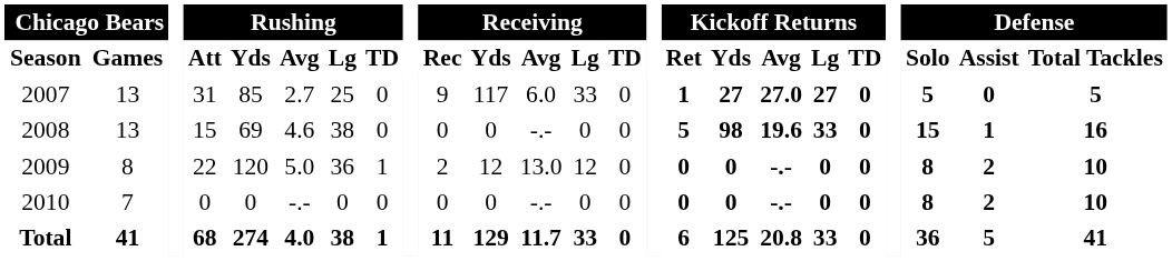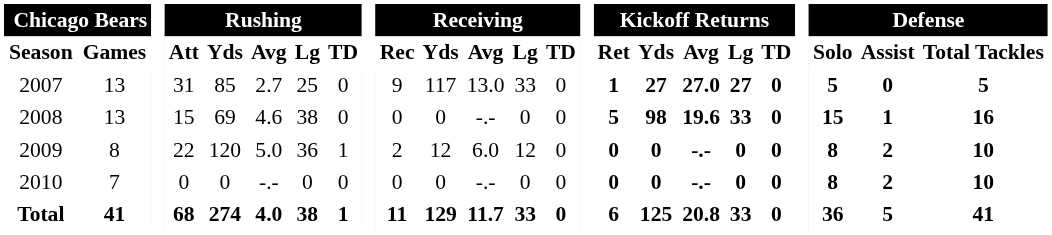2007 | Receiving / Avg: 6.0 -> 13.0
2009 | Receiving / Avg: 13.0 -> 6.0
